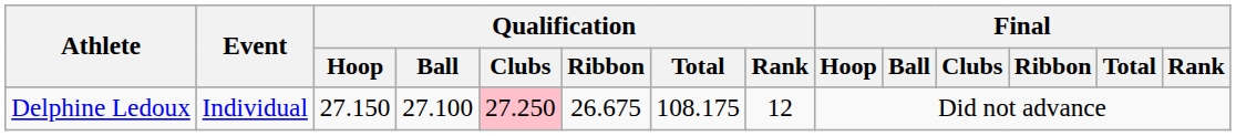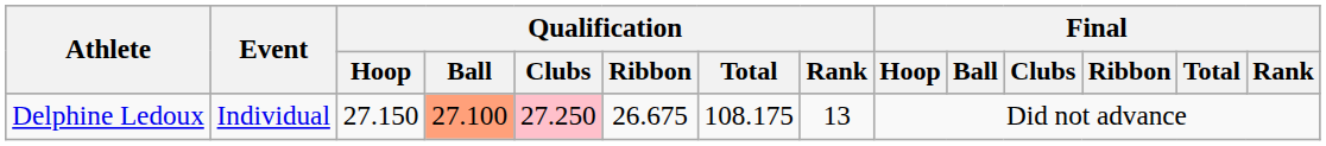Delphine Ledoux | Qualification / Ball: no background -> lightsalmon background
Delphine Ledoux | Qualification / Rank: 12 -> 13
